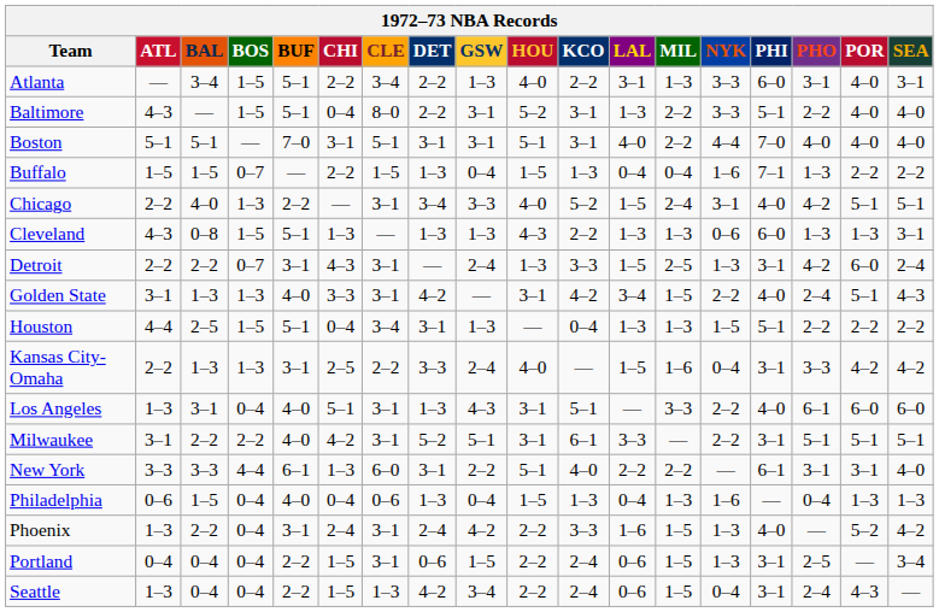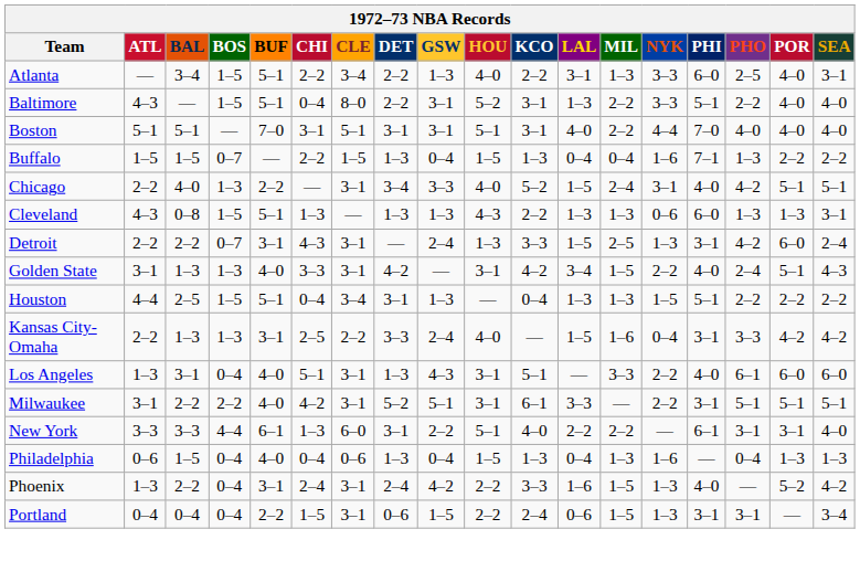Atlanta | PHO: 3–1 -> 2–5
Portland | PHO: 2–5 -> 3–1
- row: Seattle | 1–3 | 0–4 | 0–4 | 2–2 | 1–5 | 1–3 | 4–2 | 3–4 | 2–2 | 2–4 | 0–6 | 1–5 | 0–4 | 3–1 | 2–4 | 4–3 | —
